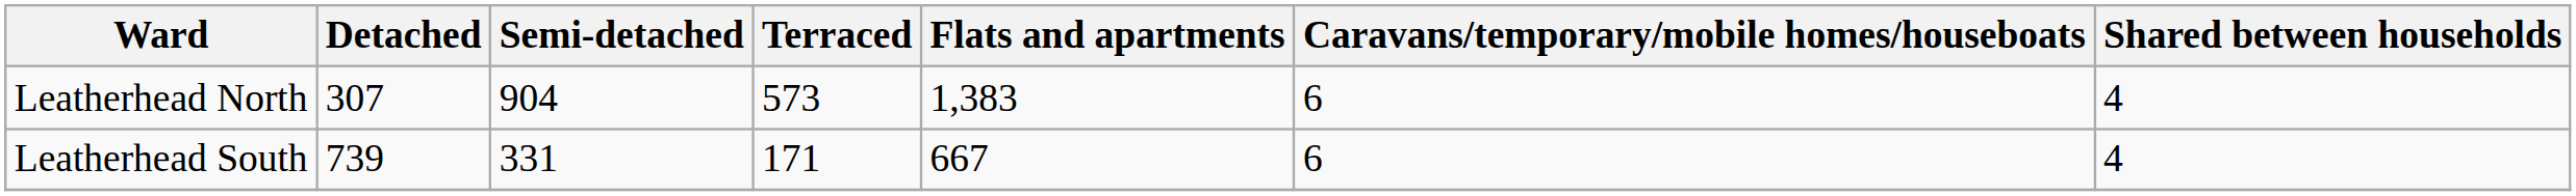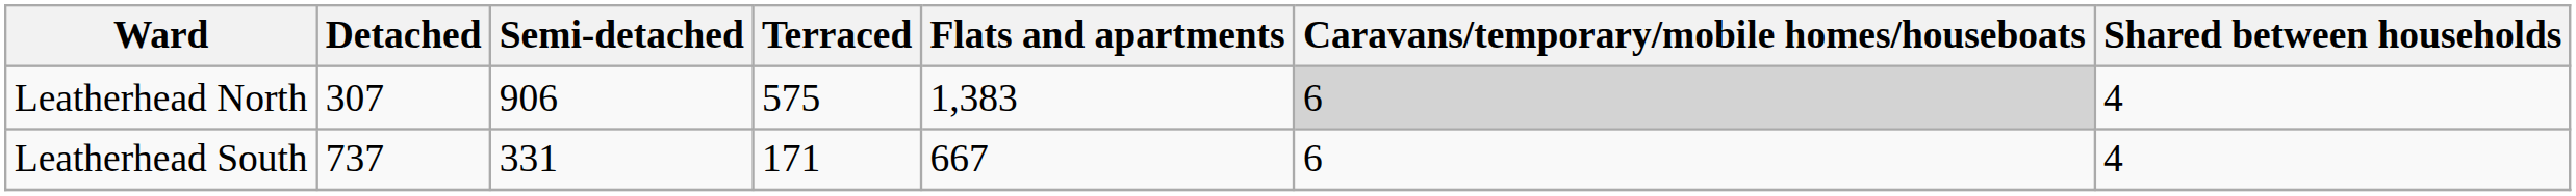Leatherhead North | Semi-detached: 904 -> 906
Leatherhead North | Terraced: 573 -> 575
Leatherhead North | Caravans/temporary/mobile homes/houseboats: no background -> lightgrey background
Leatherhead South | Detached: 739 -> 737
